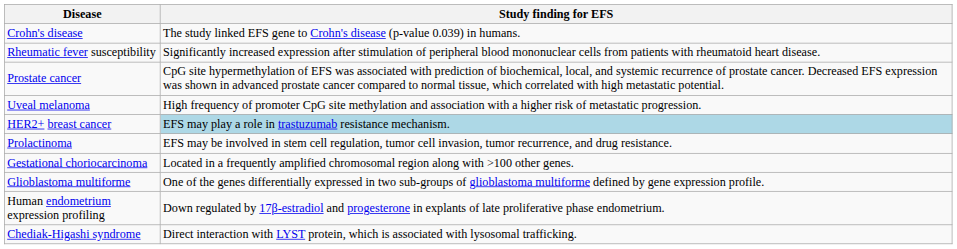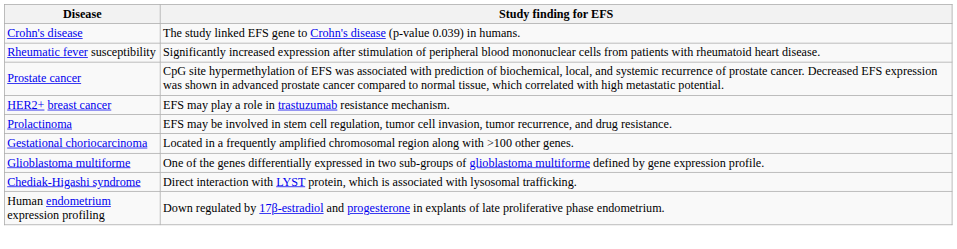- row: Uveal melanoma | High frequency of promoter CpG site methylation and association with a higher risk of metastatic progression.
HER2+ breast cancer | Study finding for EFS: lightblue background -> no background
rows swapped: Chediak-Higashi syndrome <-> Human endometrium expression profiling
